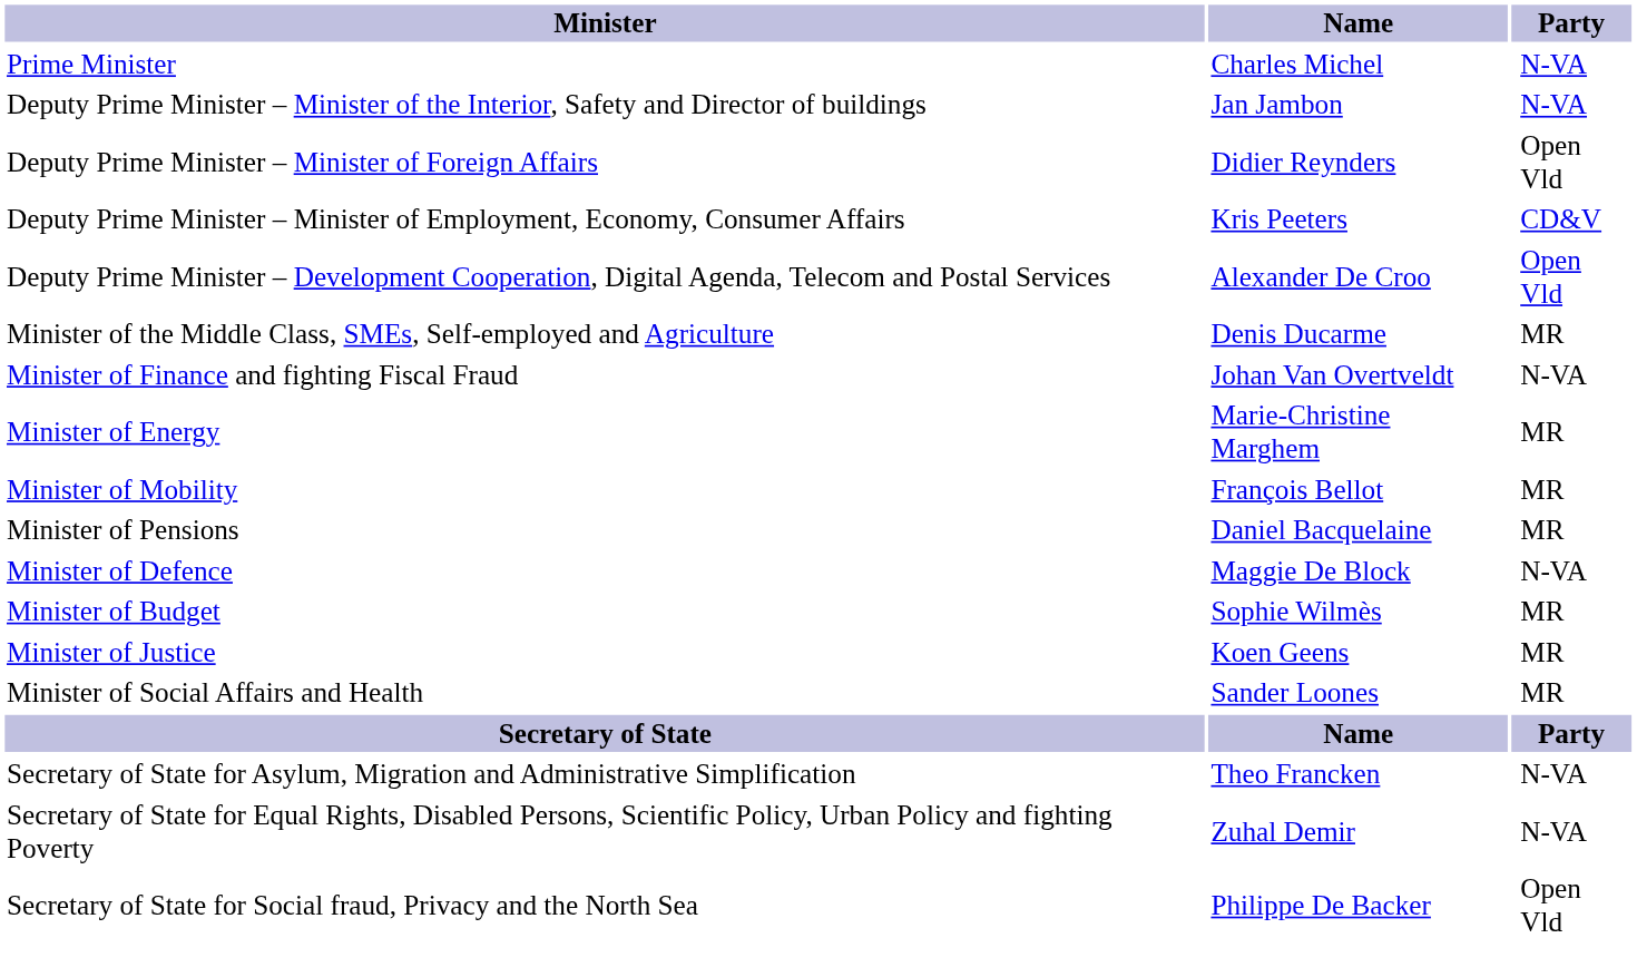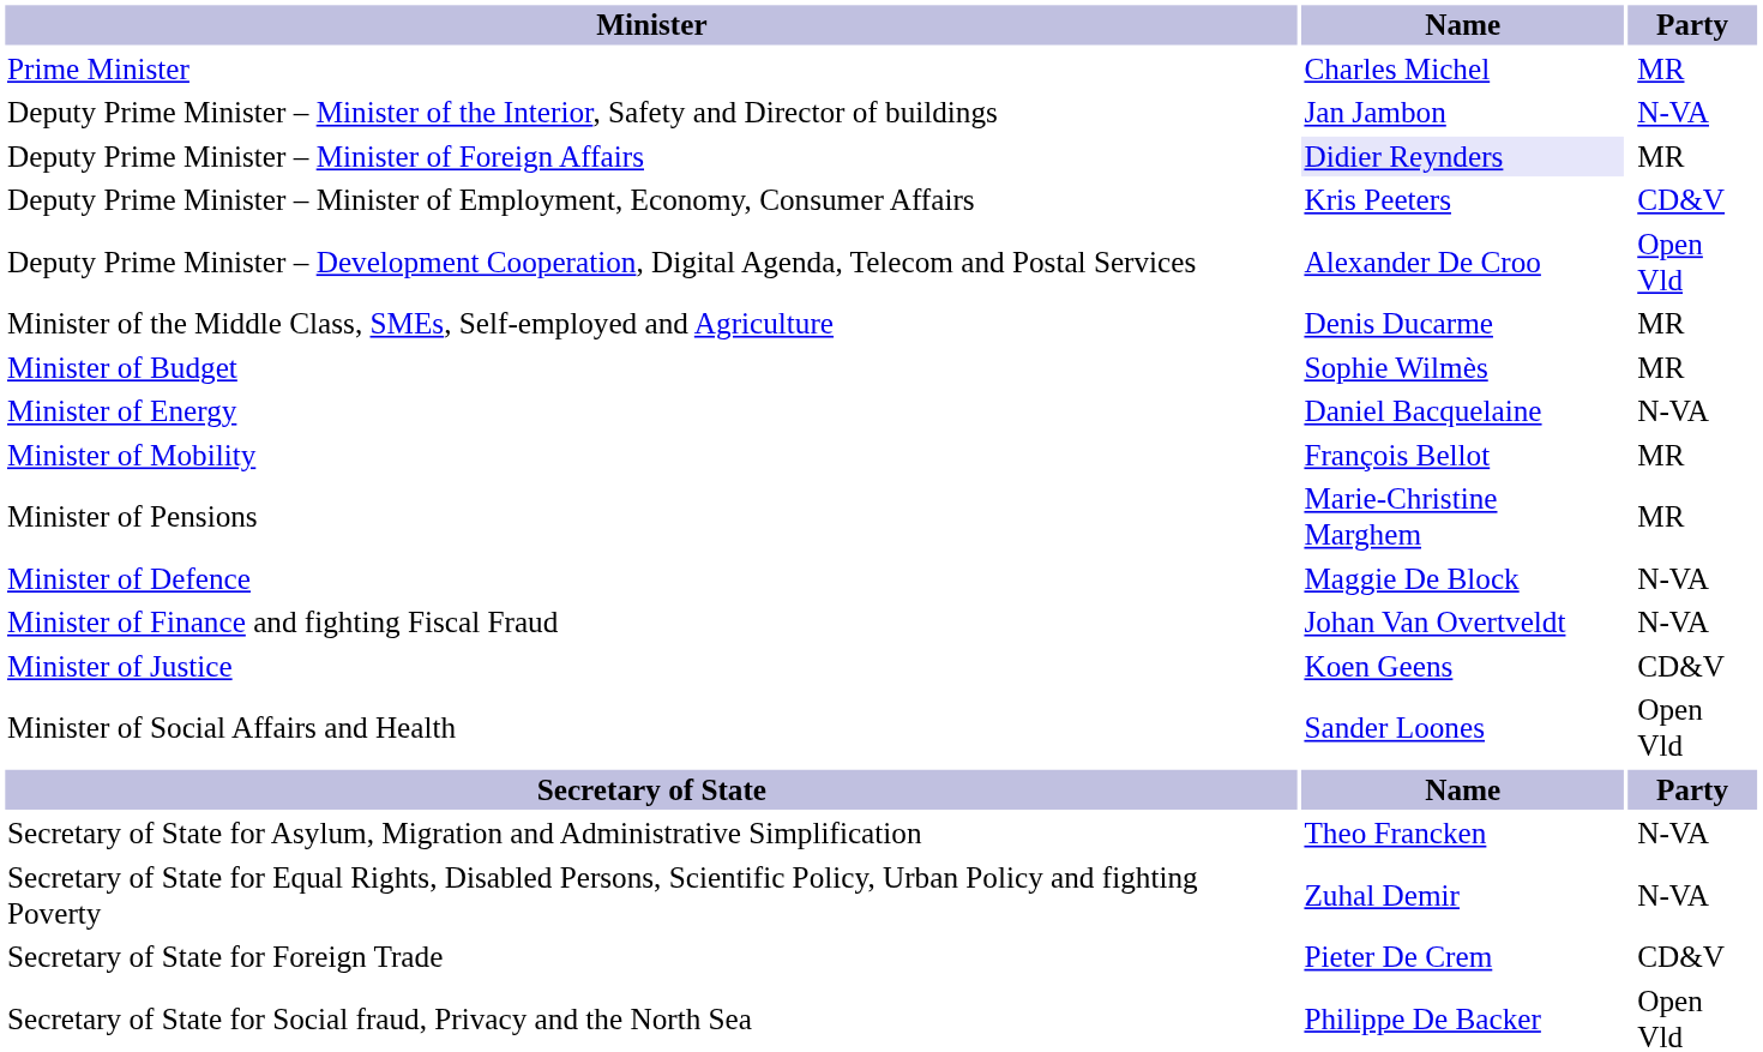Prime Minister | column 4: N-VA -> MR
Deputy Prime Minister – Minister of Foreign Affairs | Name: no background -> lavender background
Deputy Prime Minister – Minister of Foreign Affairs | column 4: Open Vld -> MR
rows swapped: Minister of Budget <-> Minister of Finance and fighting Fiscal Fraud
Minister of Energy | Name: Marie-Christine Marghem -> Daniel Bacquelaine
Minister of Energy | column 4: MR -> N-VA
Minister of Pensions | Name: Daniel Bacquelaine -> Marie-Christine Marghem
Minister of Justice | column 4: MR -> CD&V
Minister of Social Affairs and Health | column 4: MR -> Open Vld
+ row: Secretary of State for Foreign Trade | Pieter De Crem | CD&V
